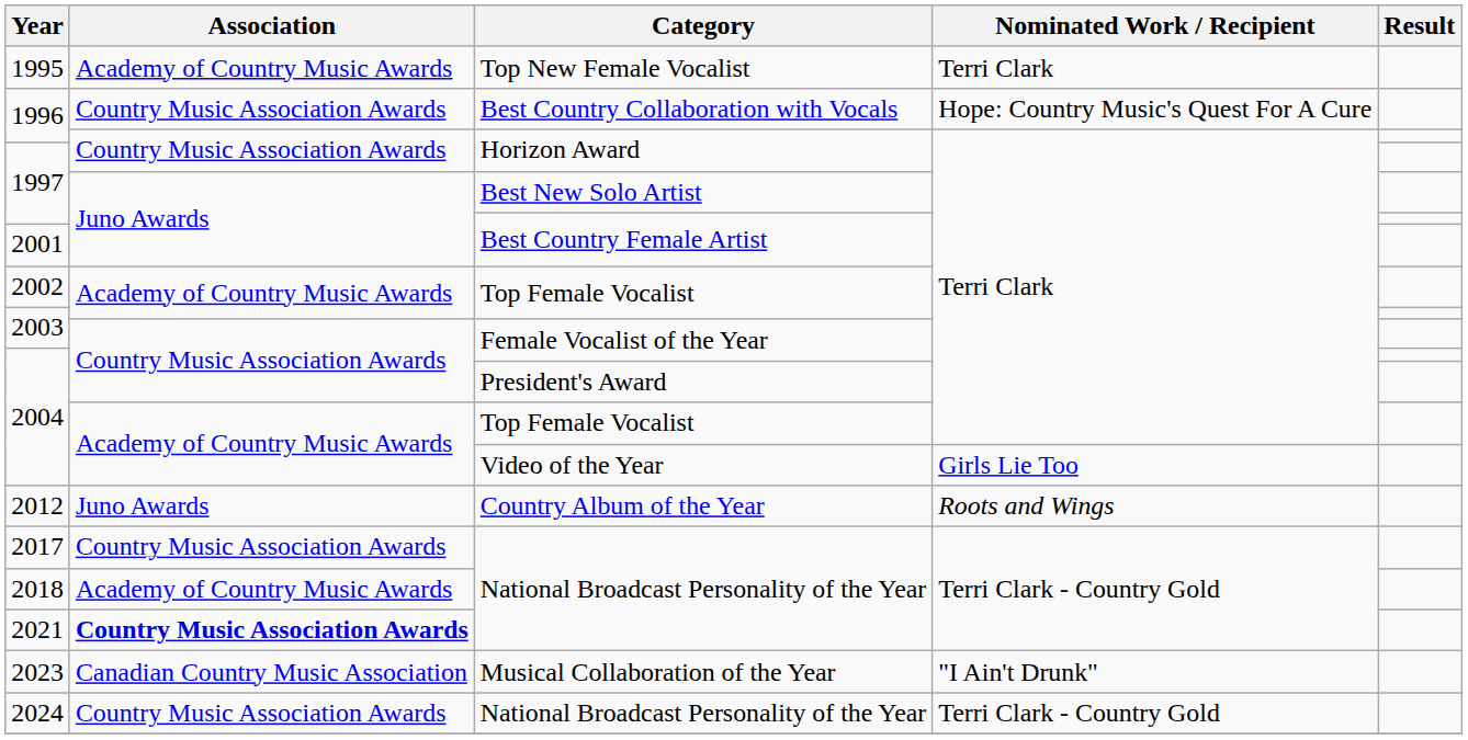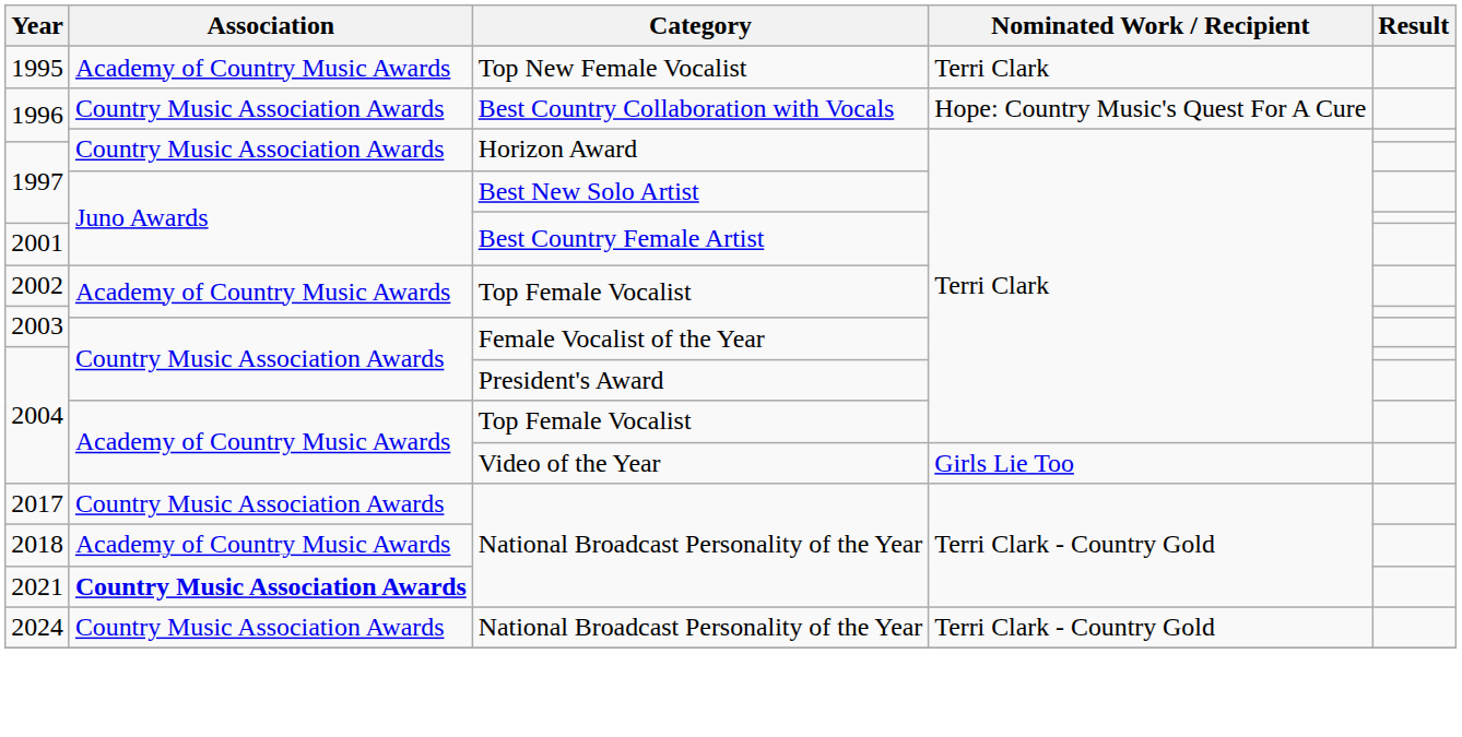- row: 2012 | Juno Awards | Country Album of the Year | Roots and Wings
- row: 2023 | Canadian Country Music Association | Musical Collaboration of the Year | "I Ain't Drunk"
